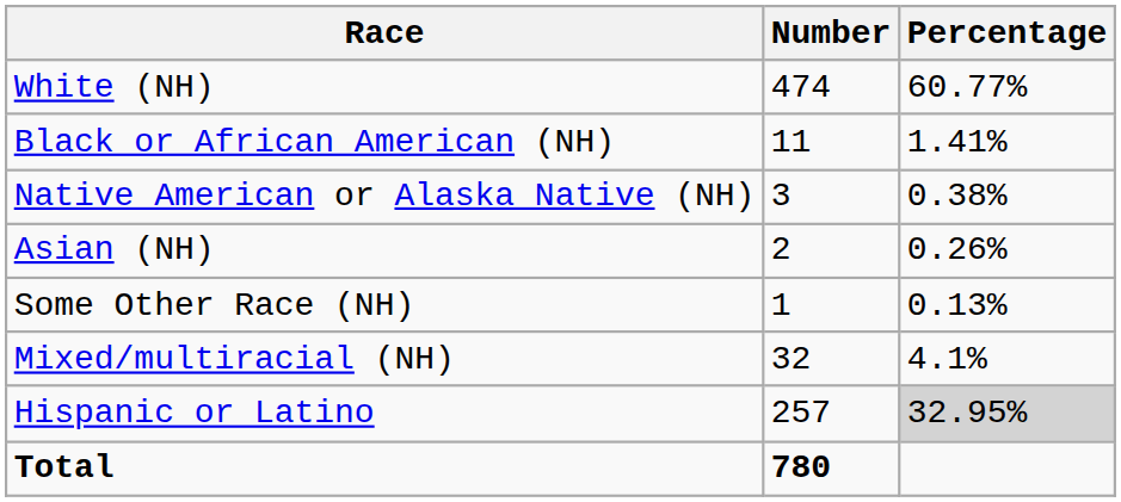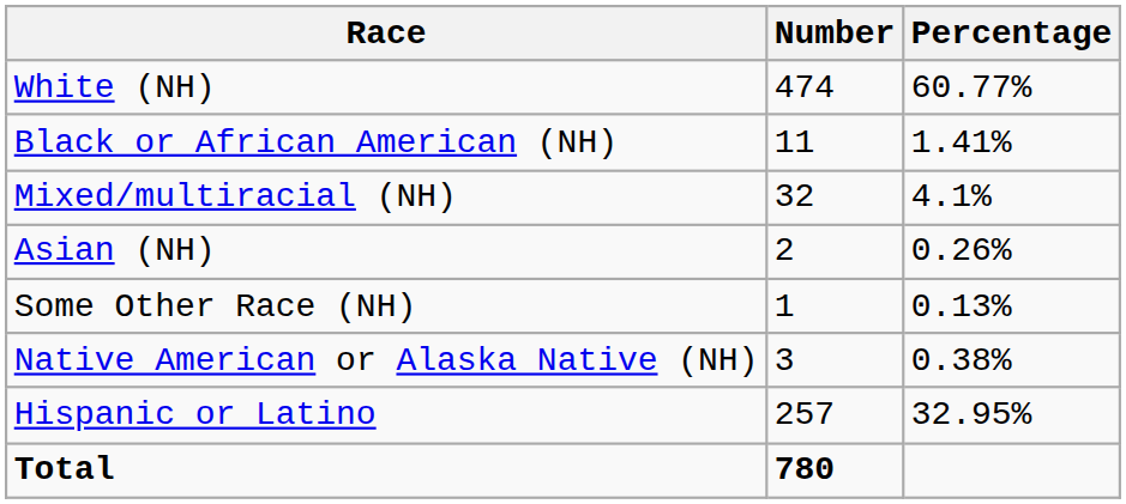rows swapped: Native American or Alaska Native (NH) <-> Mixed/multiracial (NH)
Hispanic or Latino | Percentage: lightgrey background -> no background
